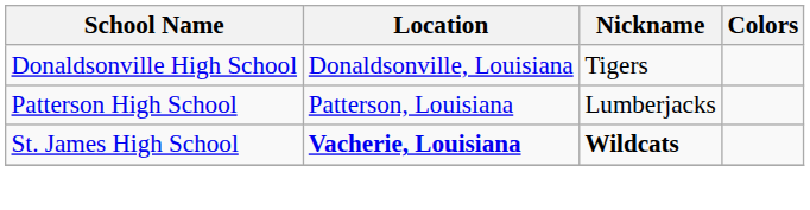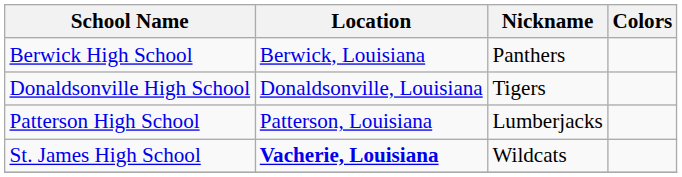+ row: Berwick High School | Berwick, Louisiana | Panthers
St. James High School | Nickname: bold -> normal
